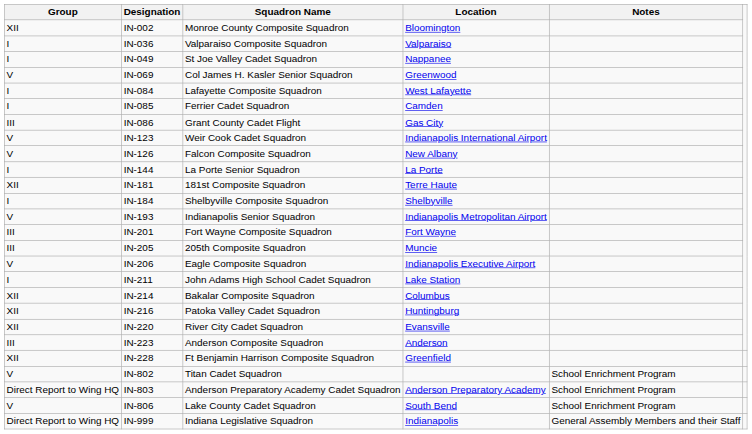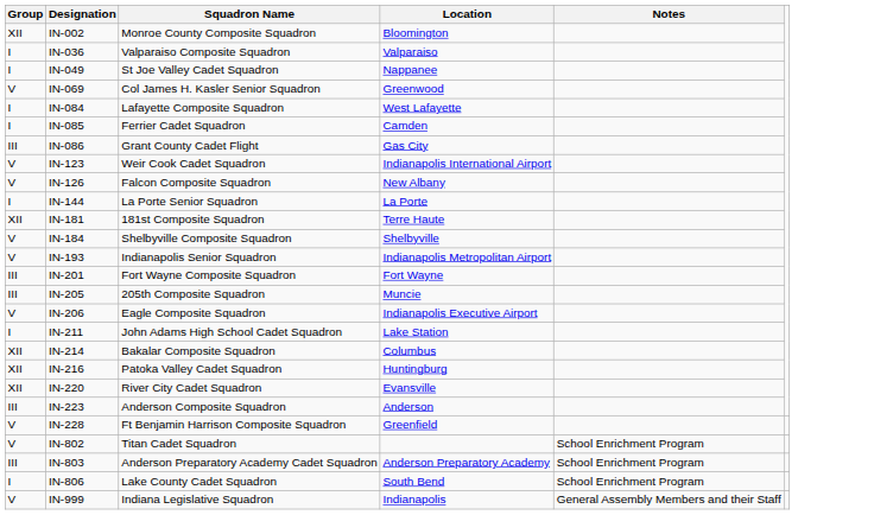IN-184 | Group: I -> V
IN-228 | Group: XII -> V
IN-803 | Group: Direct Report to Wing HQ -> III
IN-806 | Group: V -> I
IN-999 | Group: Direct Report to Wing HQ -> V
